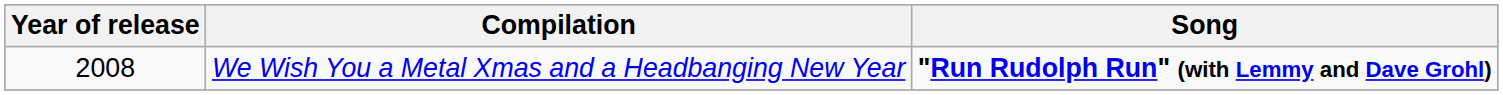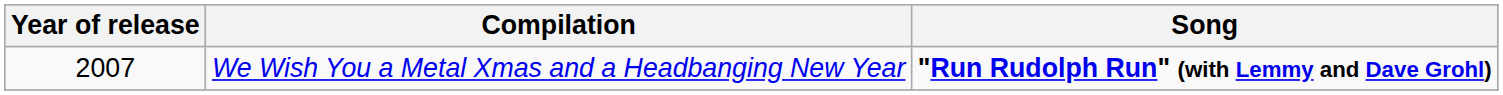We Wish You a Metal Xmas and a Headbanging New Year | Year of release: 2008 -> 2007
